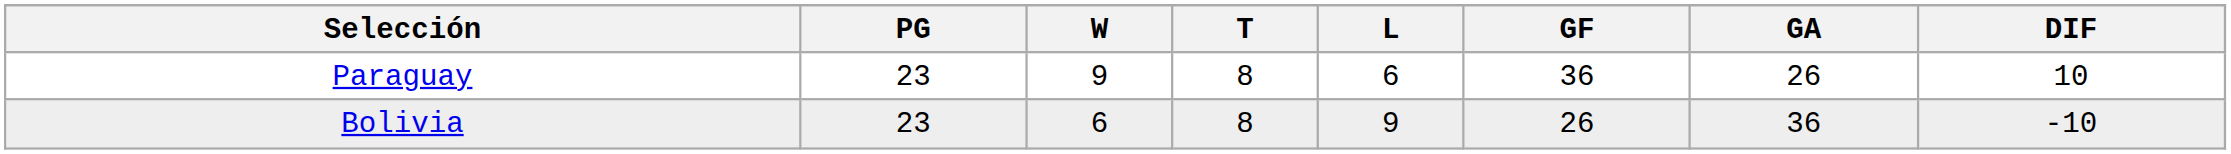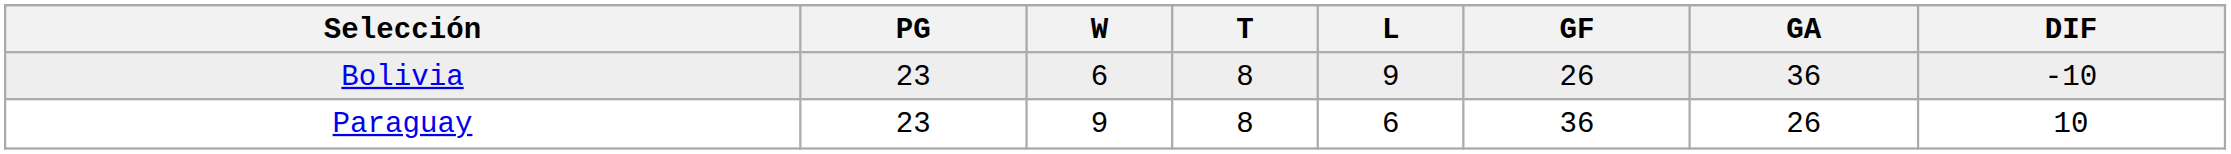rows swapped: Paraguay <-> Bolivia
